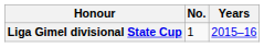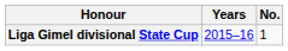columns swapped: No. <-> Years
